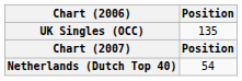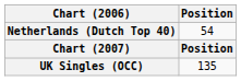rows swapped: UK Singles (OCC) <-> Netherlands (Dutch Top 40)
